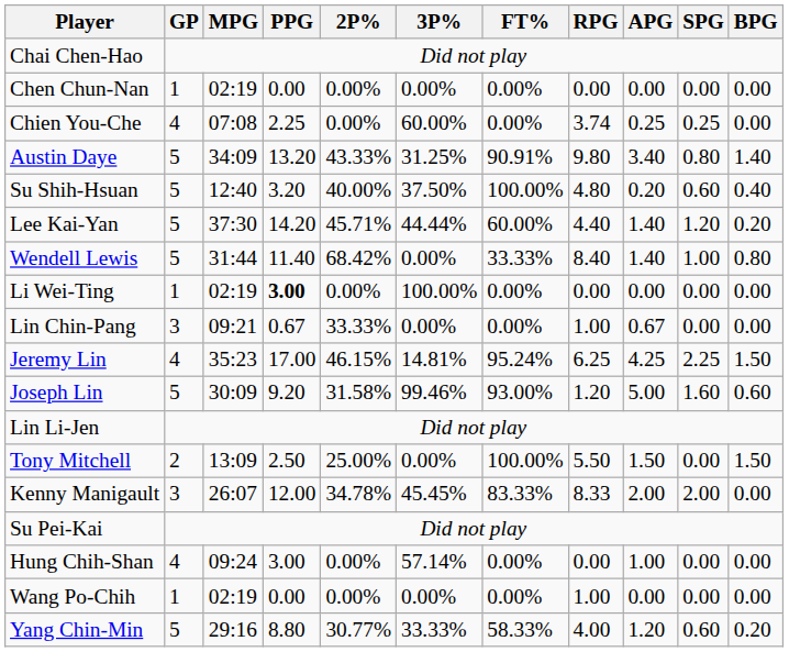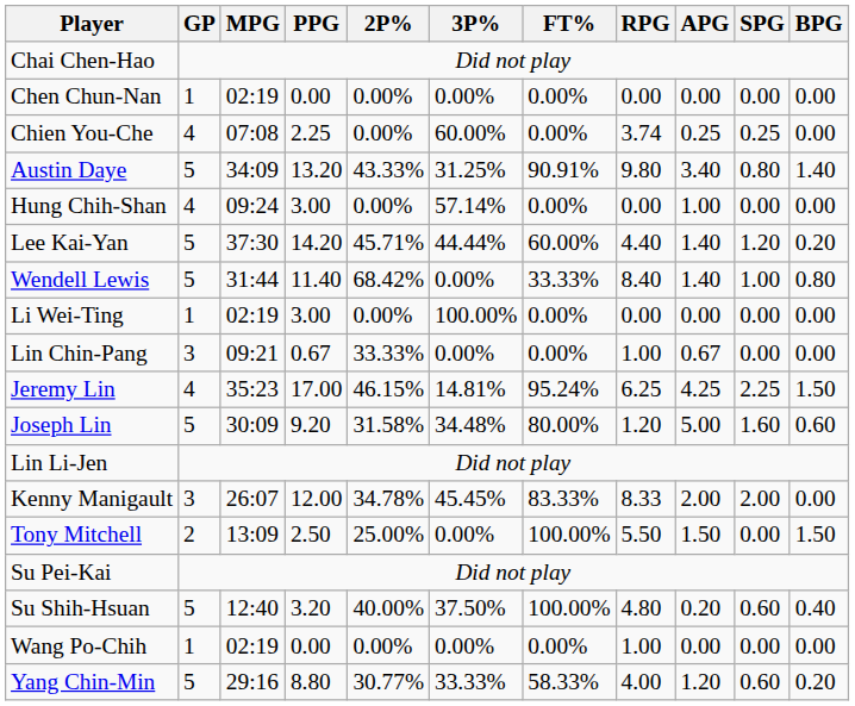rows swapped: Hung Chih-Shan <-> Su Shih-Hsuan
Li Wei-Ting | PPG: bold -> normal
Joseph Lin | 3P%: 99.46% -> 34.48%
Joseph Lin | FT%: 93.00% -> 80.00%
rows swapped: Kenny Manigault <-> Tony Mitchell
